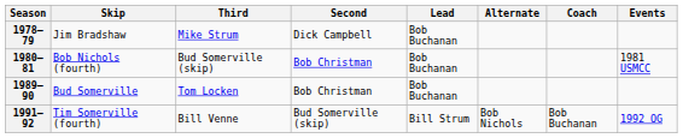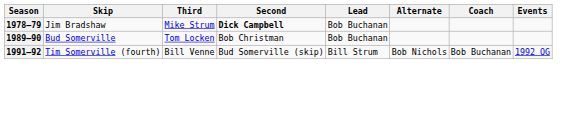1978–79 | Second: normal -> bold
- row: 1980–81 | Bob Nichols (fourth) | Bud Somerville (skip) | Bob Christman | Bob Buchanan | 1981 USMCC
